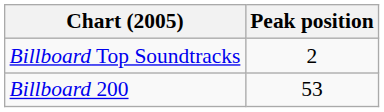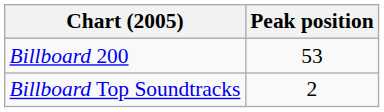rows swapped: Billboard 200 <-> Billboard Top Soundtracks
